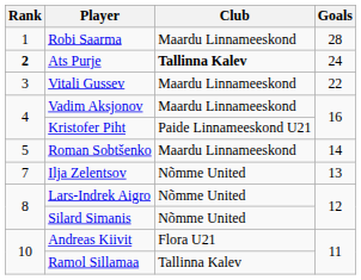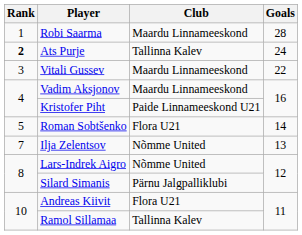Ats Purje | Club: bold -> normal
Roman Sobtšenko | Club: Maardu Linnameeskond -> Flora U21
Silard Simanis | Club: Nõmme United -> Pärnu Jalgpalliklubi
